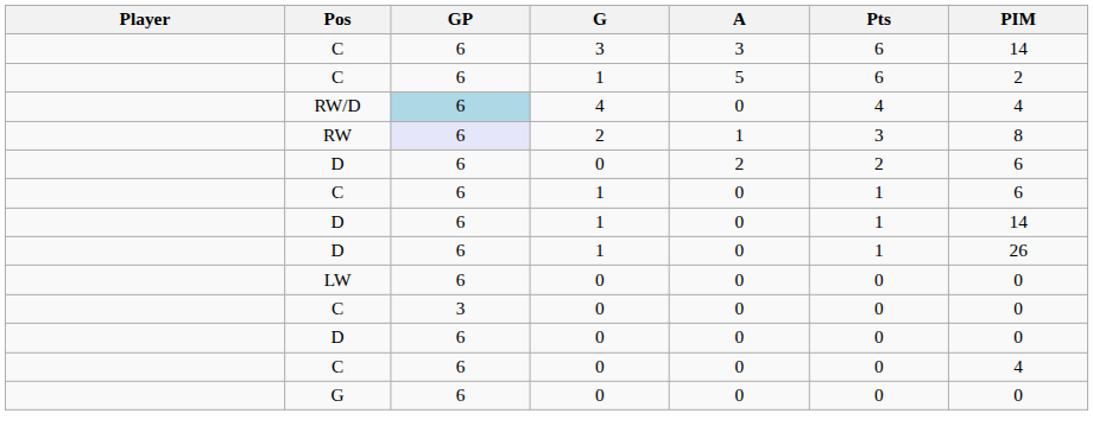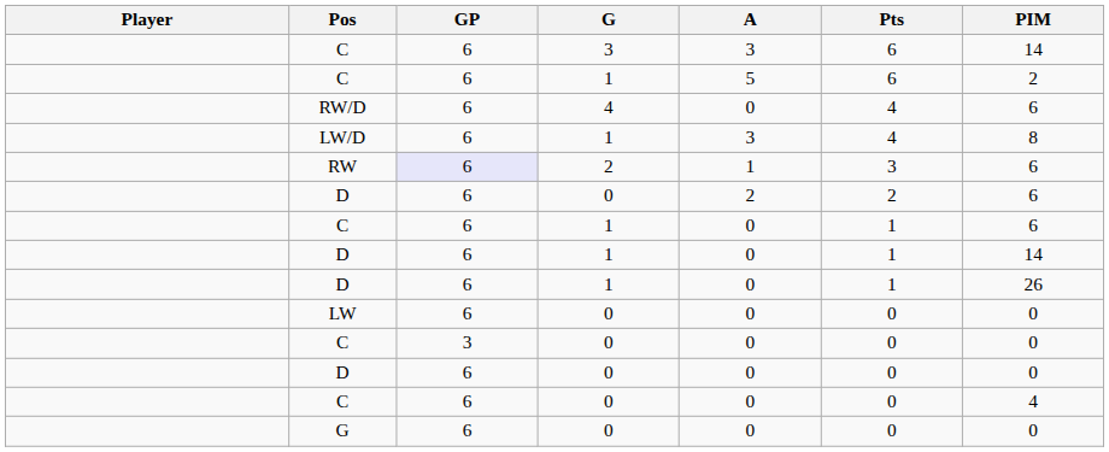RW/D | GP: lightblue background -> no background
RW/D | PIM: 4 -> 6
+ row: LW/D | 6 | 1 | 3 | 4 | 8
RW | PIM: 8 -> 6
